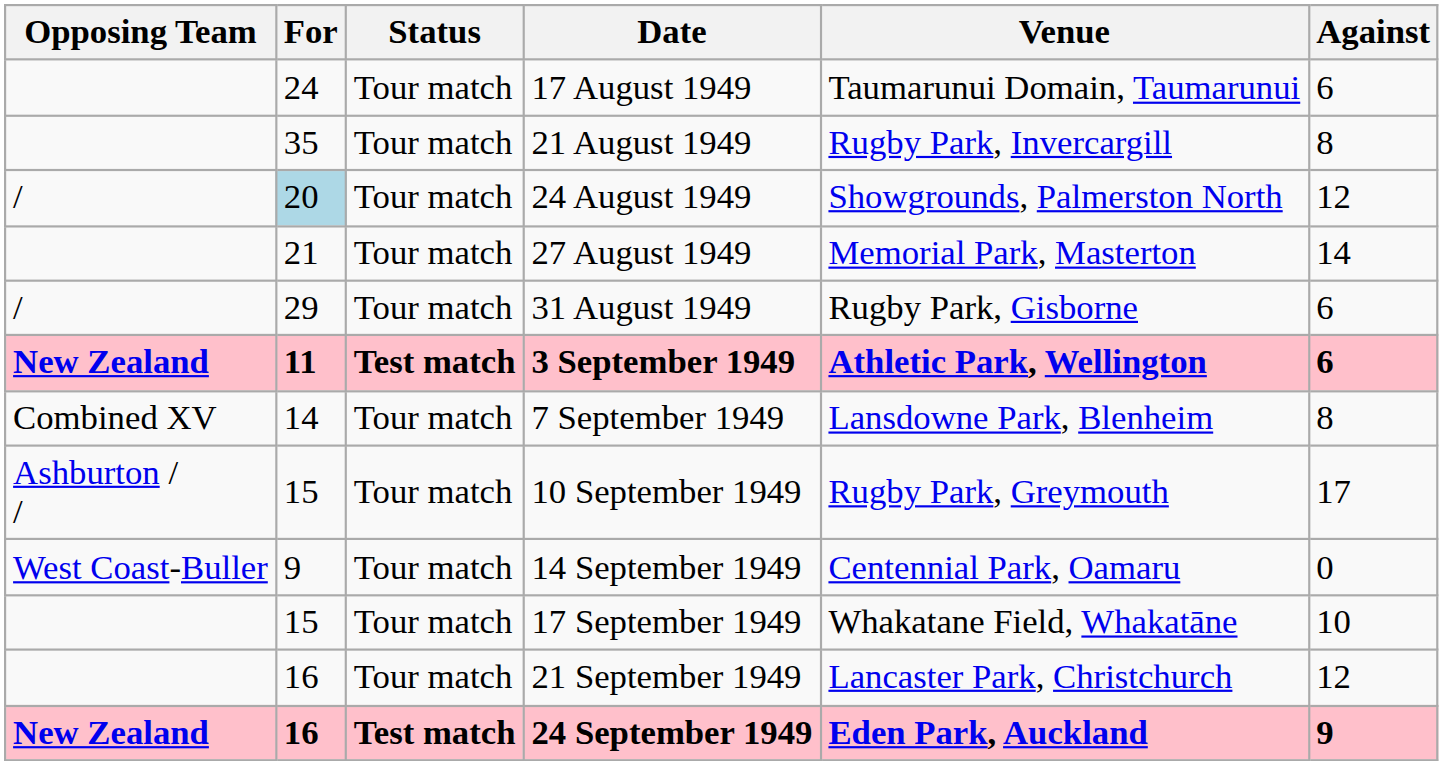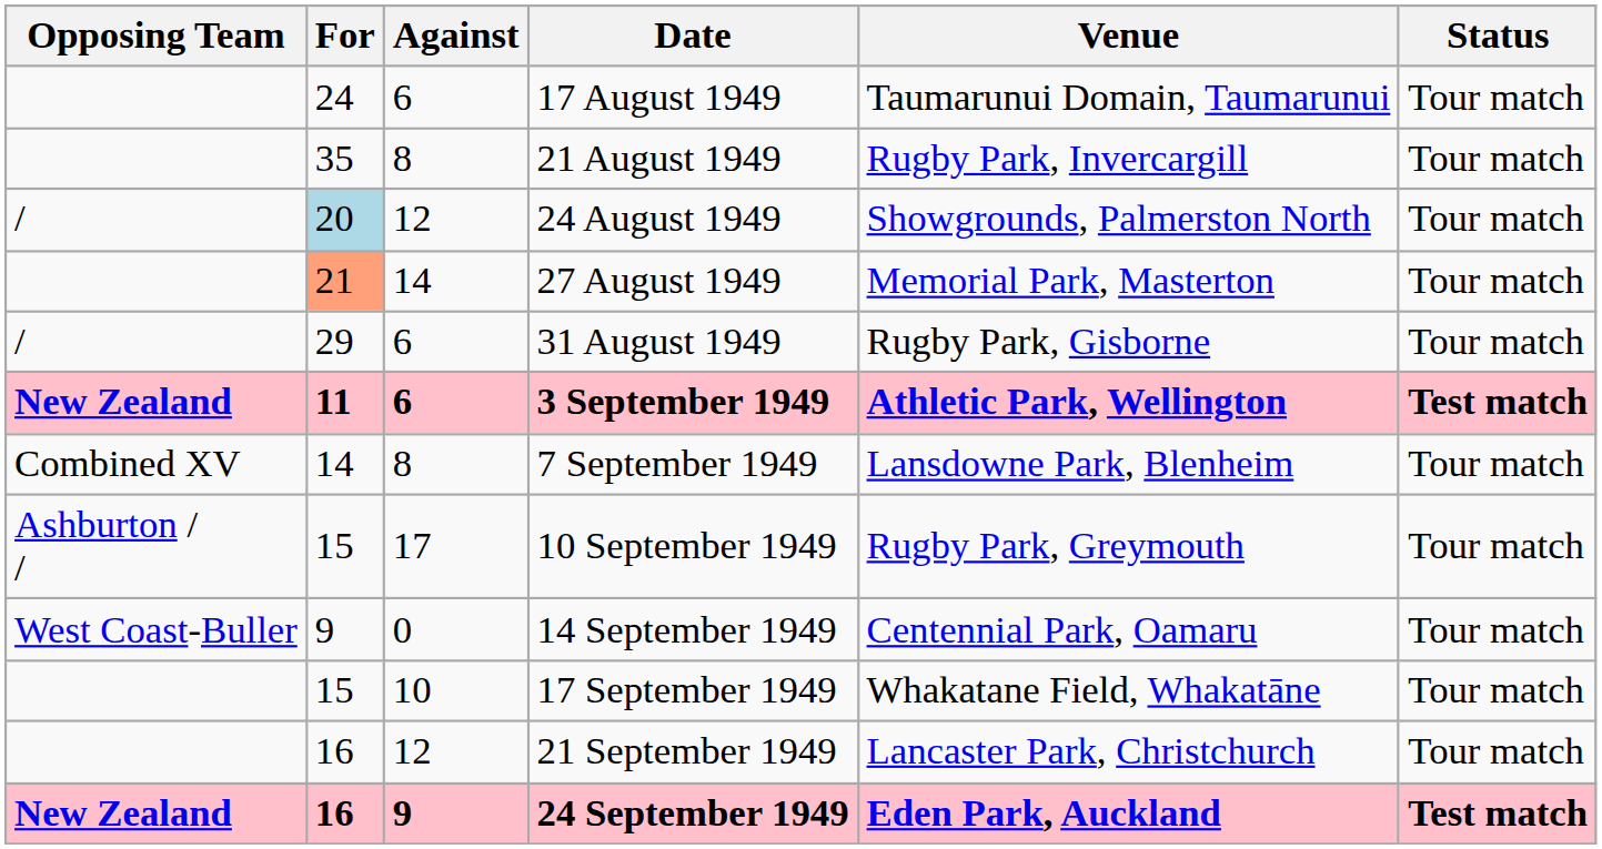columns swapped: Against <-> Status
27 August 1949 | For: no background -> lightsalmon background
